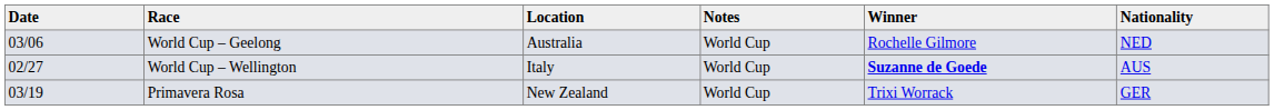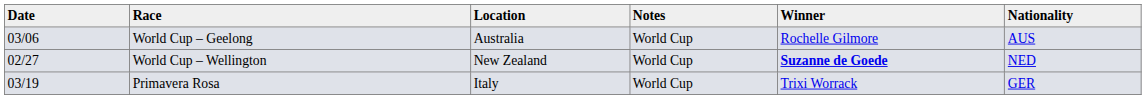World Cup – Geelong | Nationality: NED -> AUS
World Cup – Wellington | Location: Italy -> New Zealand
World Cup – Wellington | Nationality: AUS -> NED
Primavera Rosa | Location: New Zealand -> Italy
